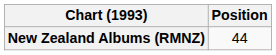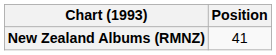New Zealand Albums (RMNZ) | Position: 44 -> 41
